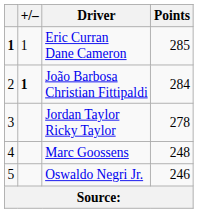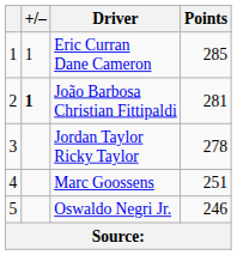Eric Curran Dane Cameron | column 1: bold -> normal
João Barbosa Christian Fittipaldi | Points: 284 -> 281
Marc Goossens | Points: 248 -> 251
